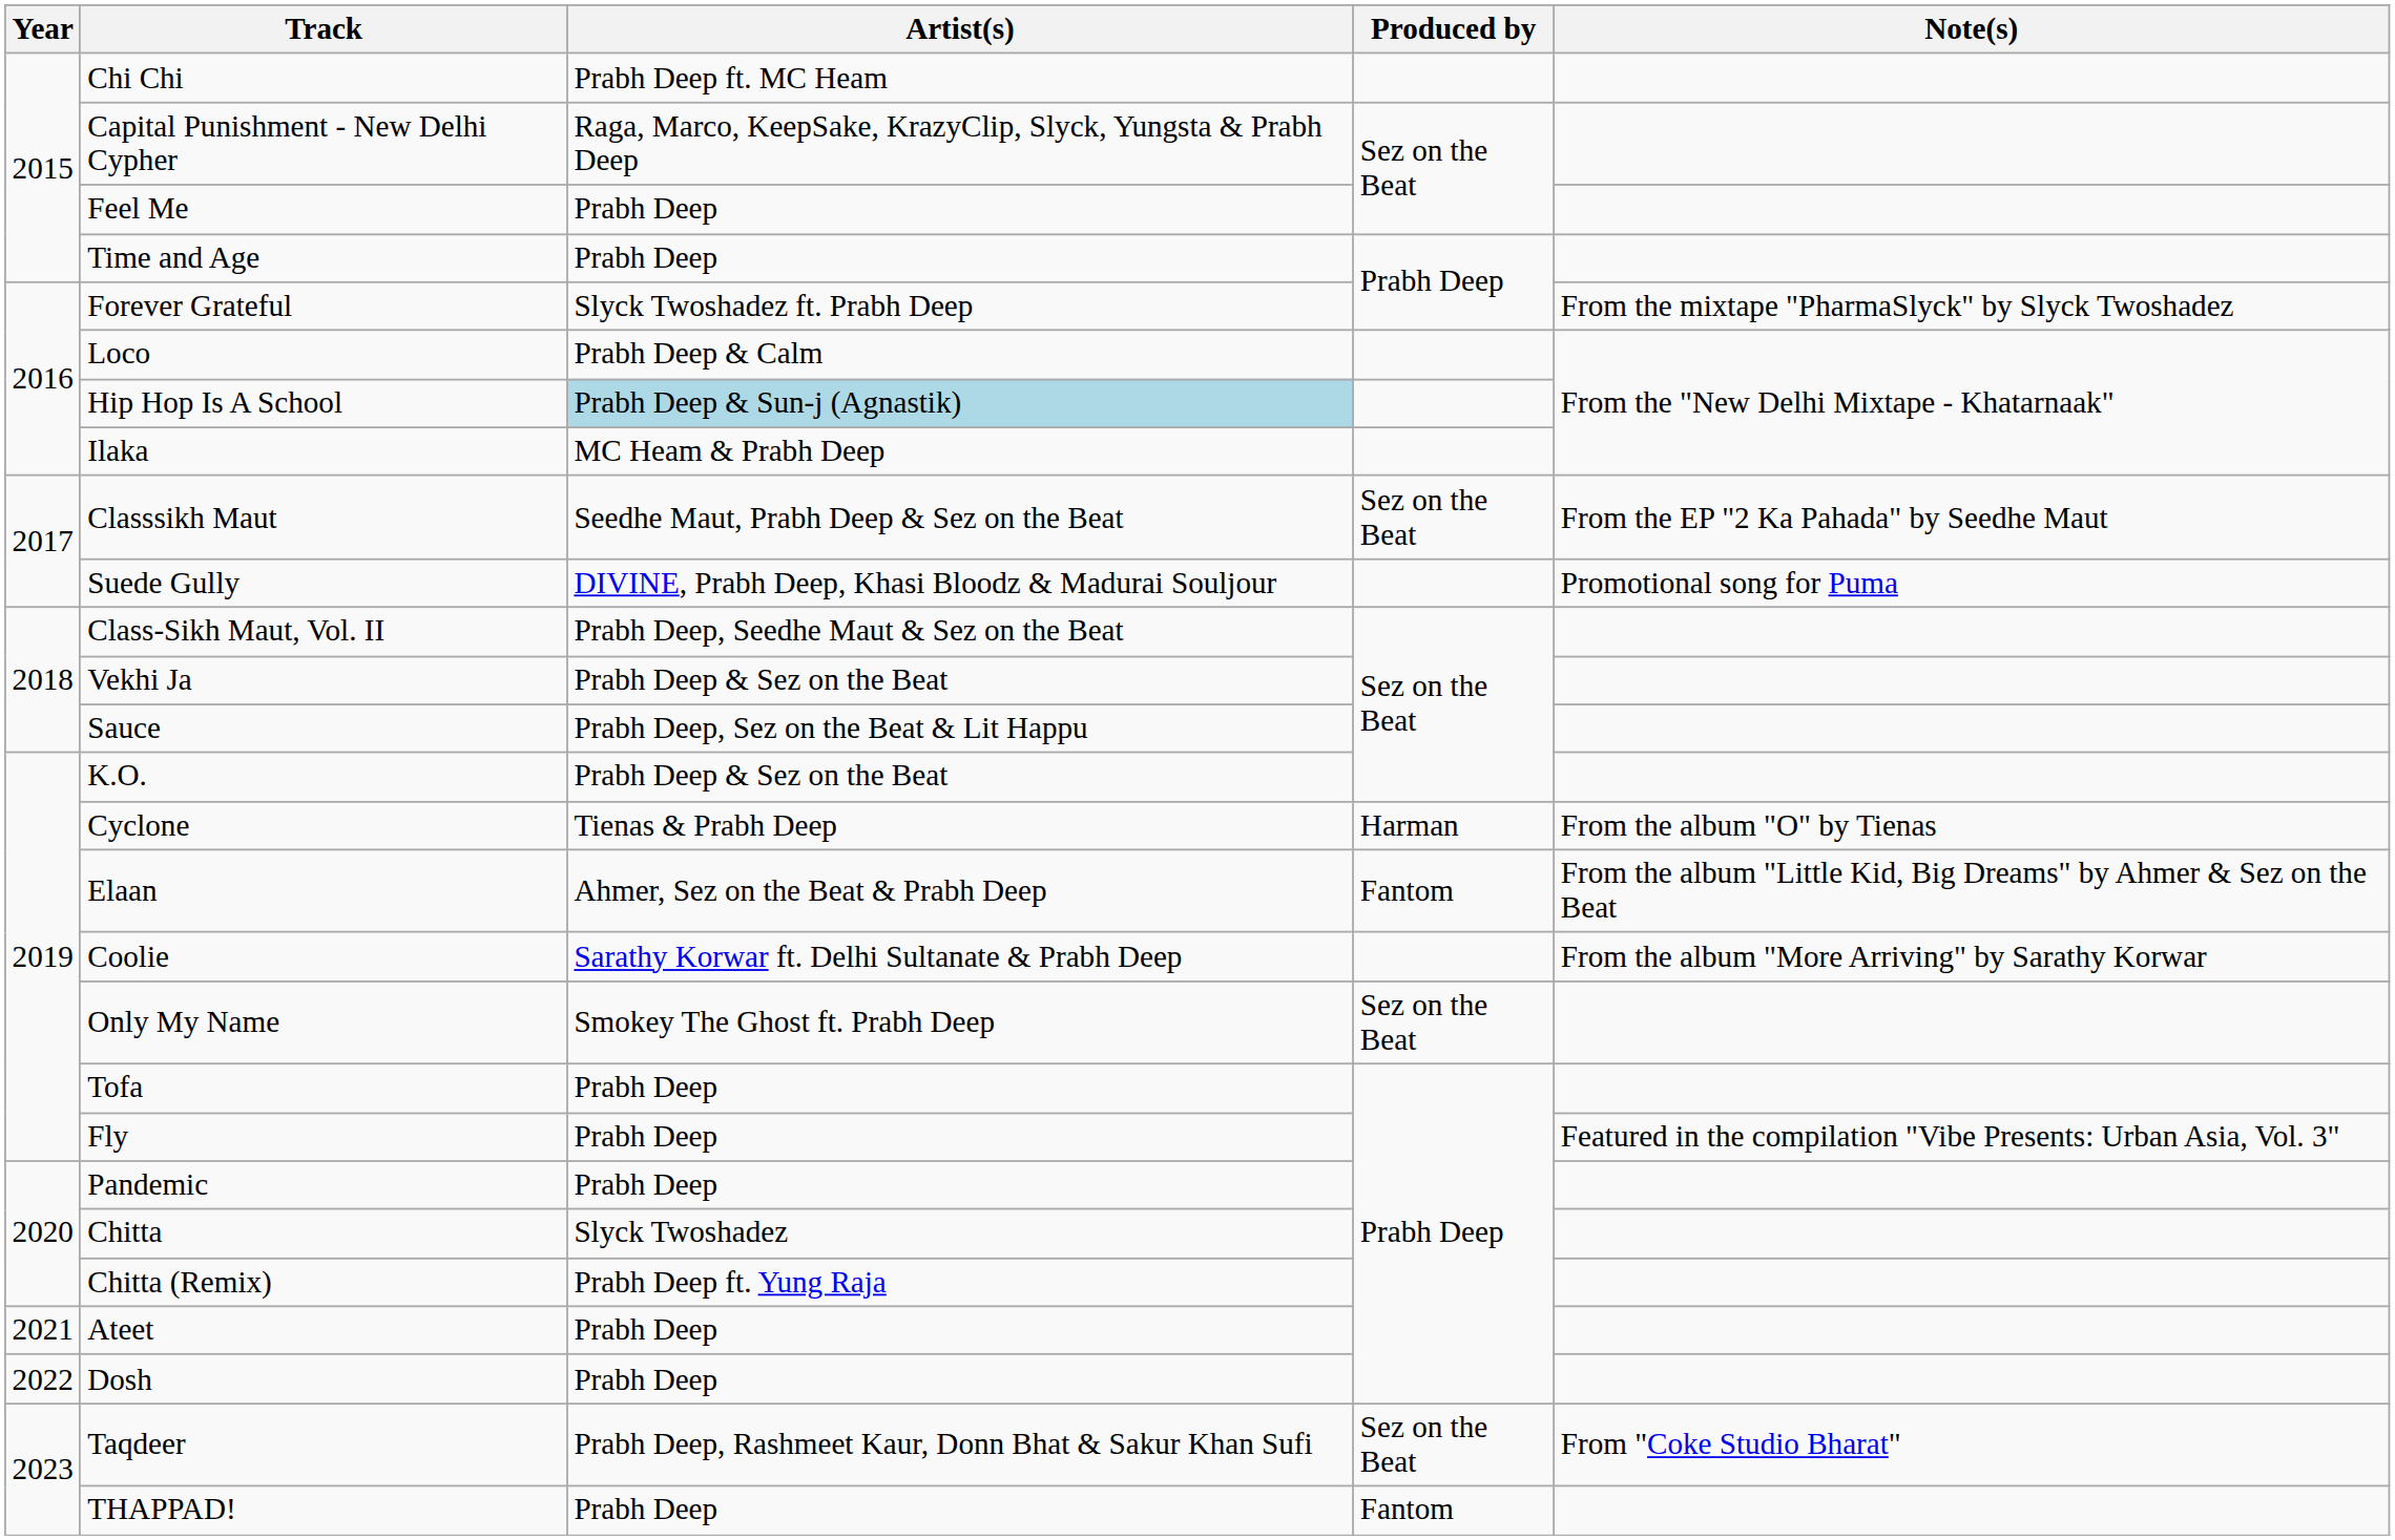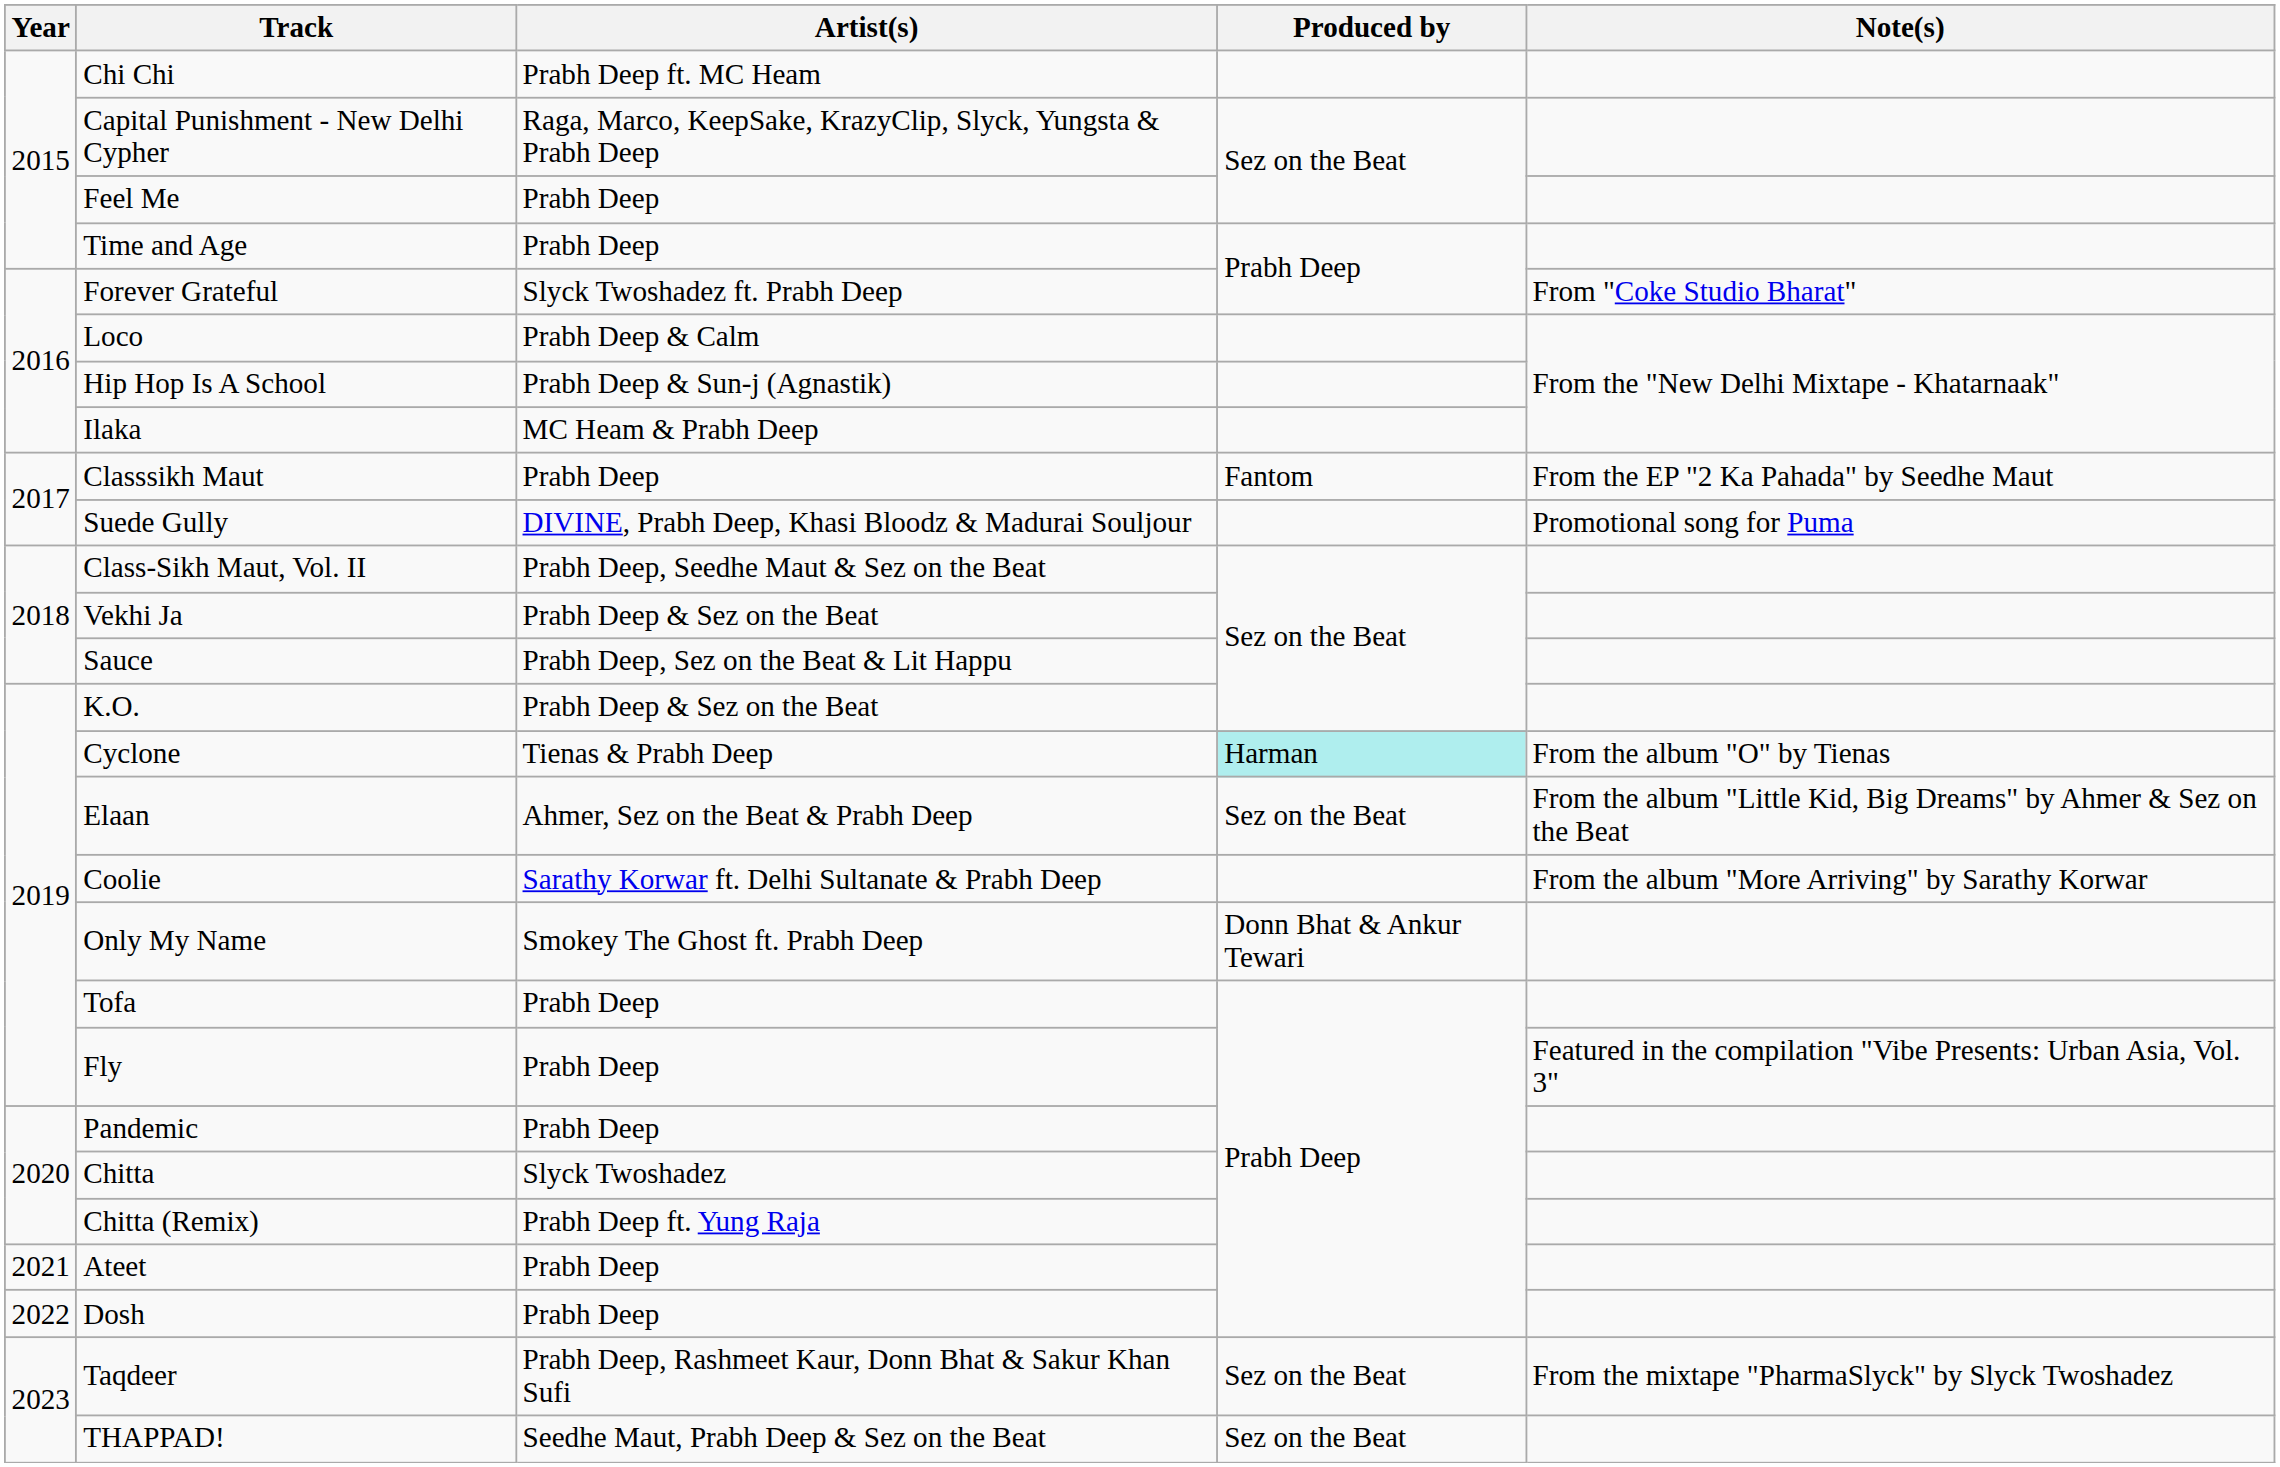Forever Grateful | Note(s): From the mixtape "PharmaSlyck" by Slyck Twoshadez -> From "Coke Studio Bharat"
Hip Hop Is A School | Artist(s): lightblue background -> no background
Classsikh Maut | Artist(s): Seedhe Maut, Prabh Deep & Sez on the Beat -> Prabh Deep
Classsikh Maut | Produced by: Sez on the Beat -> Fantom
Cyclone | Produced by: no background -> paleturquoise background
Elaan | Produced by: Fantom -> Sez on the Beat
Only My Name | Produced by: Sez on the Beat -> Donn Bhat & Ankur Tewari
Taqdeer | Note(s): From "Coke Studio Bharat" -> From the mixtape "PharmaSlyck" by Slyck Twoshadez
THAPPAD! | Artist(s): Prabh Deep -> Seedhe Maut, Prabh Deep & Sez on the Beat
THAPPAD! | Produced by: Fantom -> Sez on the Beat
